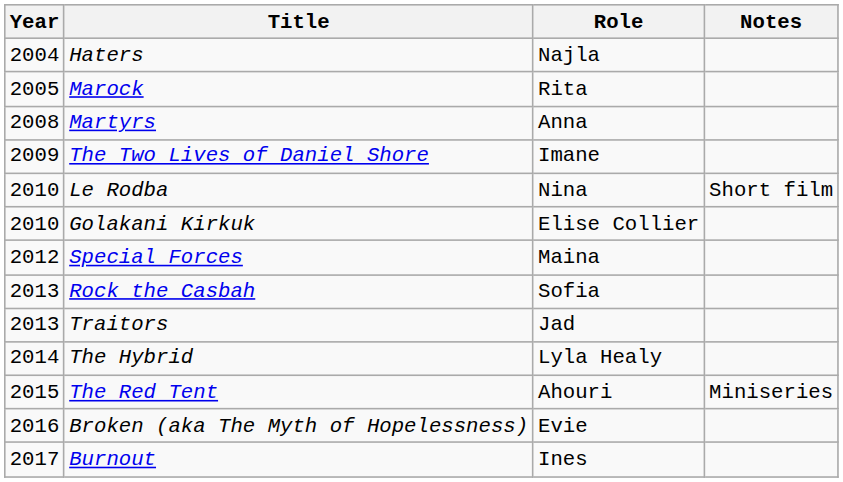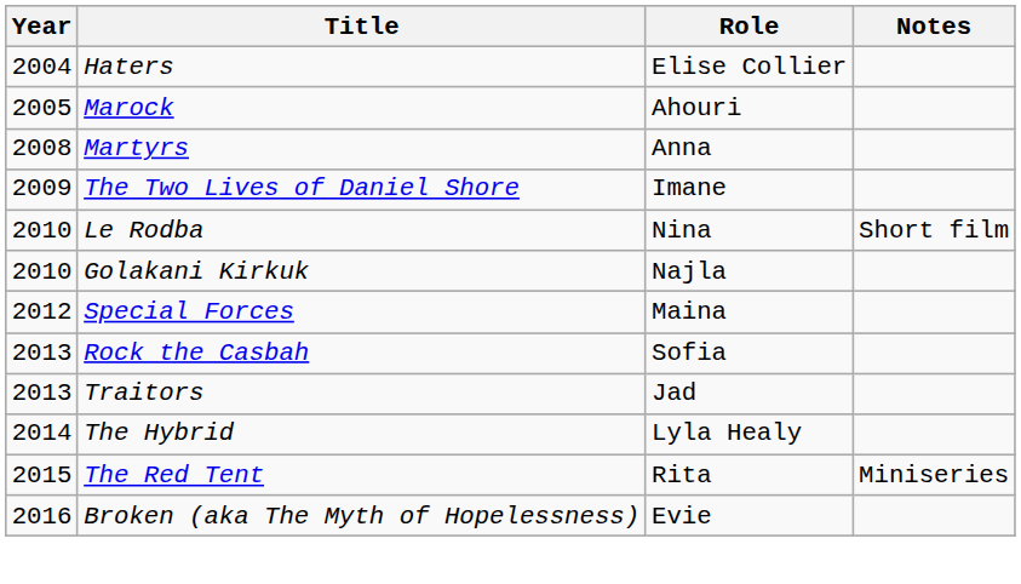Haters | Role: Najla -> Elise Collier
Marock | Role: Rita -> Ahouri
Golakani Kirkuk | Role: Elise Collier -> Najla
The Red Tent | Role: Ahouri -> Rita
- row: 2017 | Burnout | Ines
